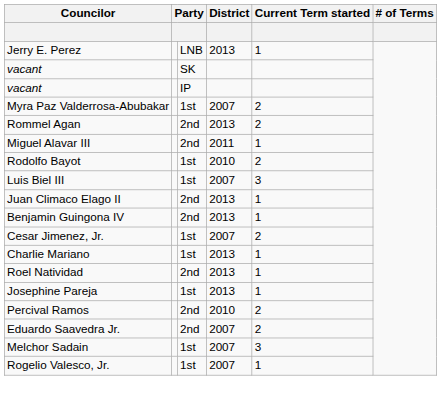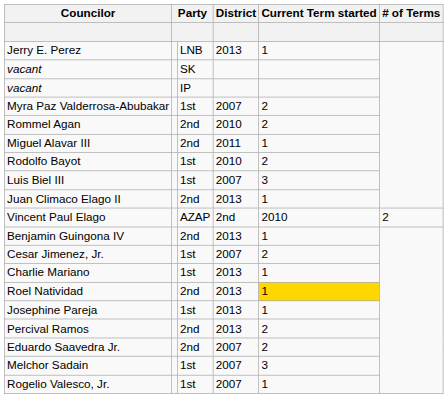Rommel Agan | District: 2013 -> 2010
+ row: Vincent Paul Elago | AZAP | 2nd | 2010 | 2
Roel Natividad | Current Term started: no background -> gold background
Percival Ramos | District: 2010 -> 2013
